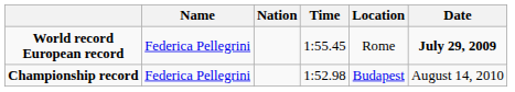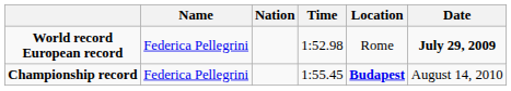World record European record | Time: 1:55.45 -> 1:52.98
Championship record | Time: 1:52.98 -> 1:55.45
Championship record | Location: normal -> bold
